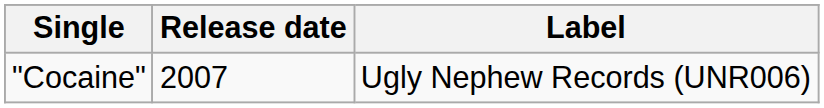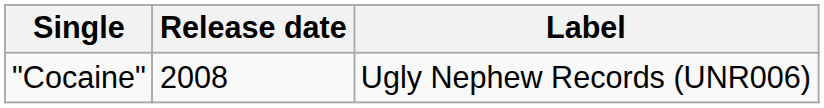"Cocaine" | Release date: 2007 -> 2008
